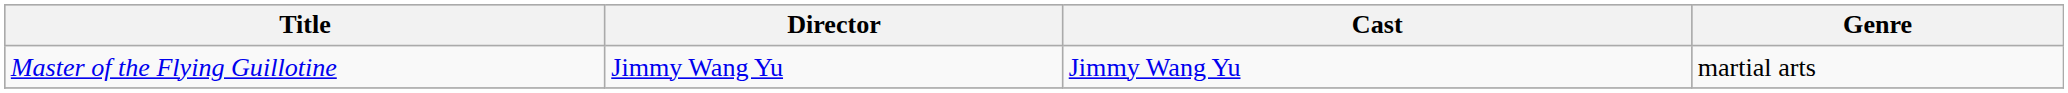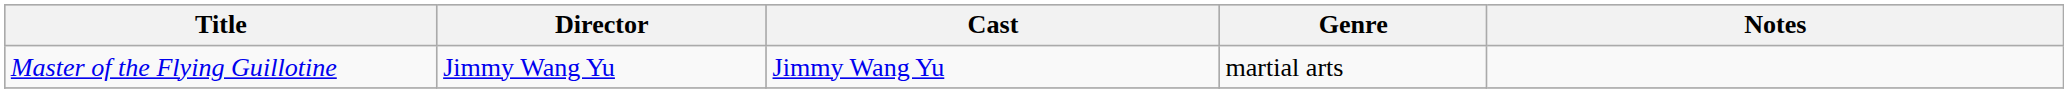+ column: Notes
